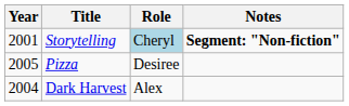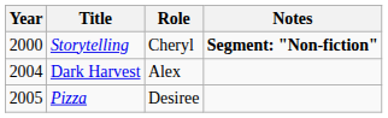Storytelling | Year: 2001 -> 2000
Storytelling | Role: lightblue background -> no background
rows swapped: Dark Harvest <-> Pizza
